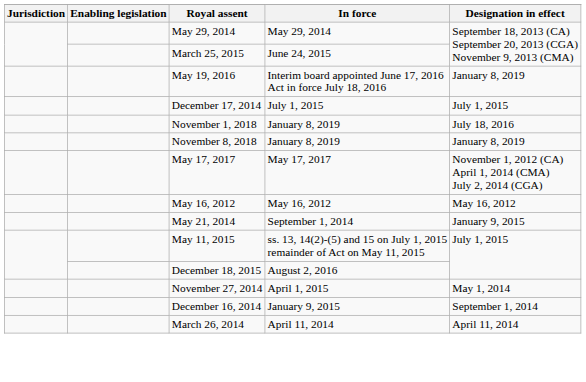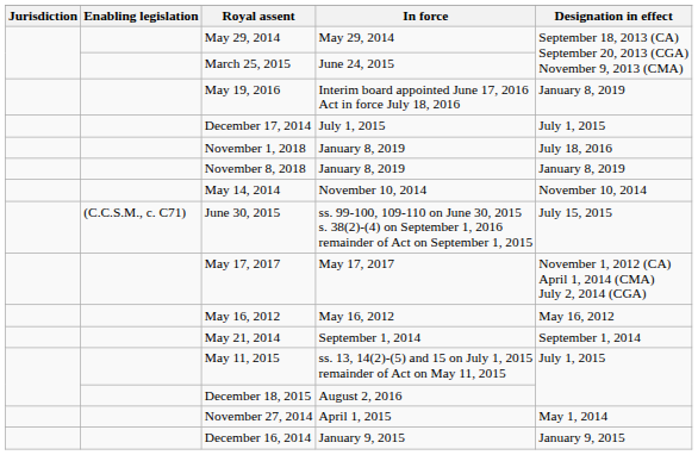+ row: May 14, 2014 | November 10, 2014 | November 10, 2014
+ row: (C.C.S.M., c. C71) | June 30, 2015 | ss. 99-100, 109-110 on June 30, 2015 s. 38(2)-(4) on September 1, 2016 remainder of Act on September 1, 2015 | July 15, 2015
May 21, 2014 | Designation in effect: January 9, 2015 -> September 1, 2014
December 16, 2014 | Designation in effect: September 1, 2014 -> January 9, 2015
- row: March 26, 2014 | April 11, 2014 | April 11, 2014
